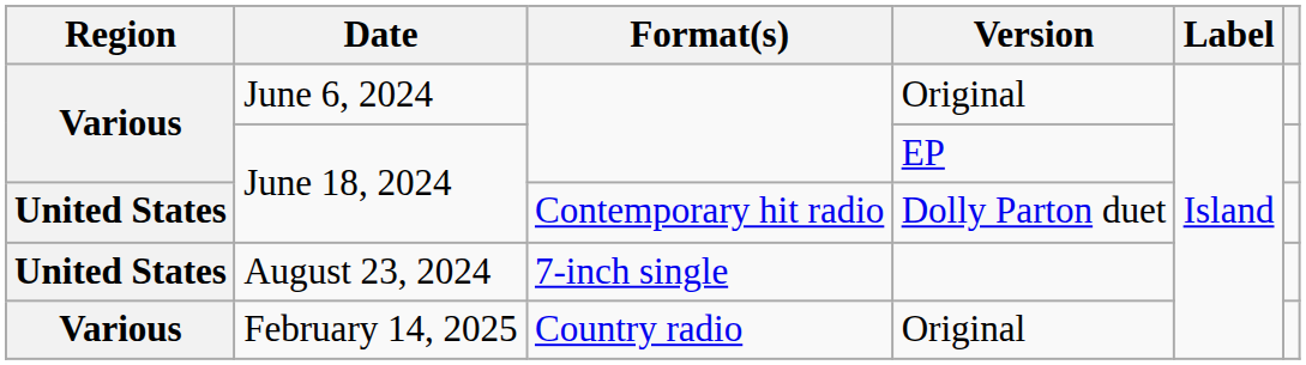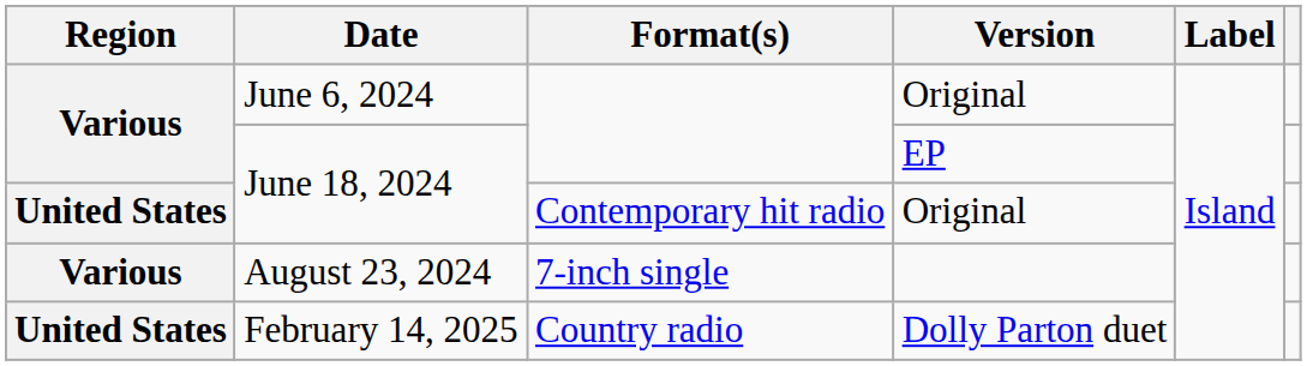June 18, 2024 / Contemporary hit radio | Version: Dolly Parton duet -> Original
August 23, 2024 | Region: United States -> Various
February 14, 2025 | Region: Various -> United States
February 14, 2025 | Version: Original -> Dolly Parton duet
